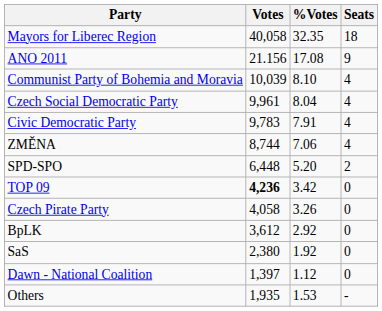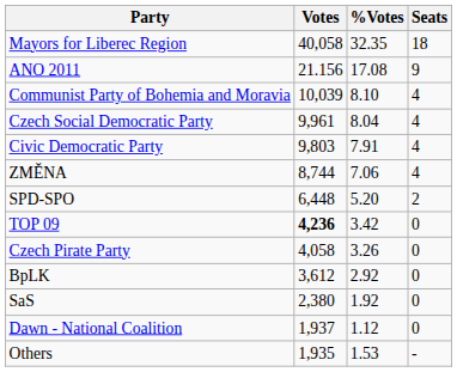Civic Democratic Party | Votes: 9,783 -> 9,803
Dawn - National Coalition | Votes: 1,397 -> 1,937
